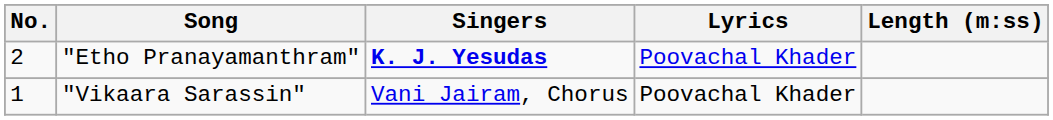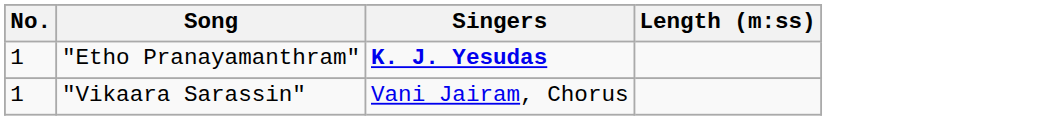- column: Lyrics | Poovachal Khader | Poovachal Khader
"Etho Pranayamanthram" | No.: 2 -> 1
